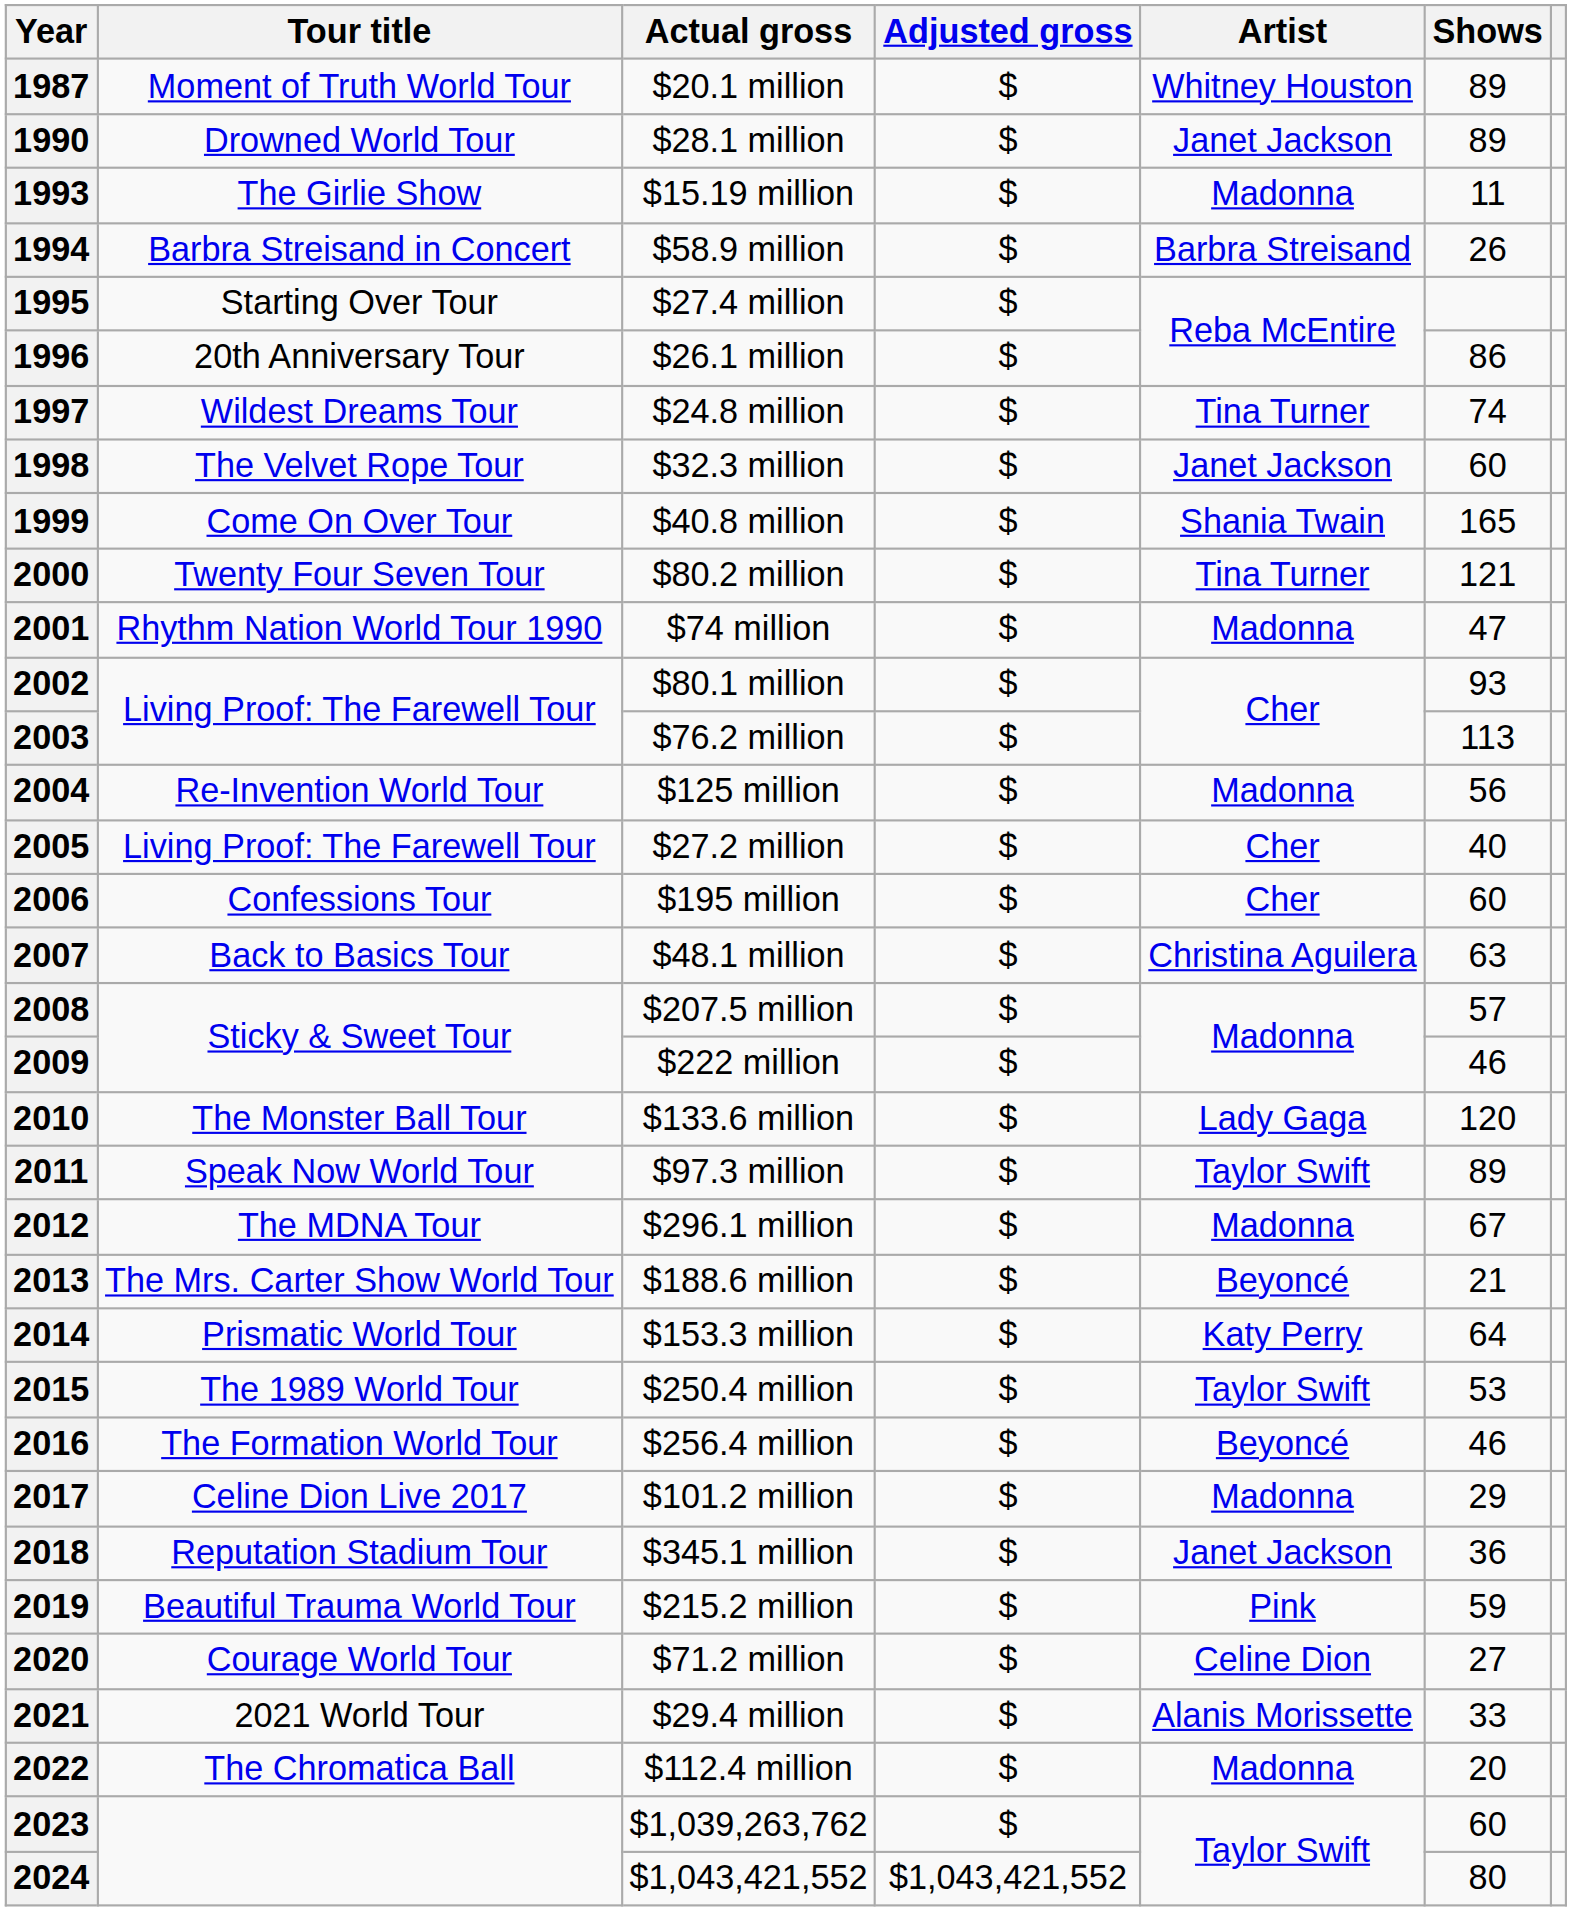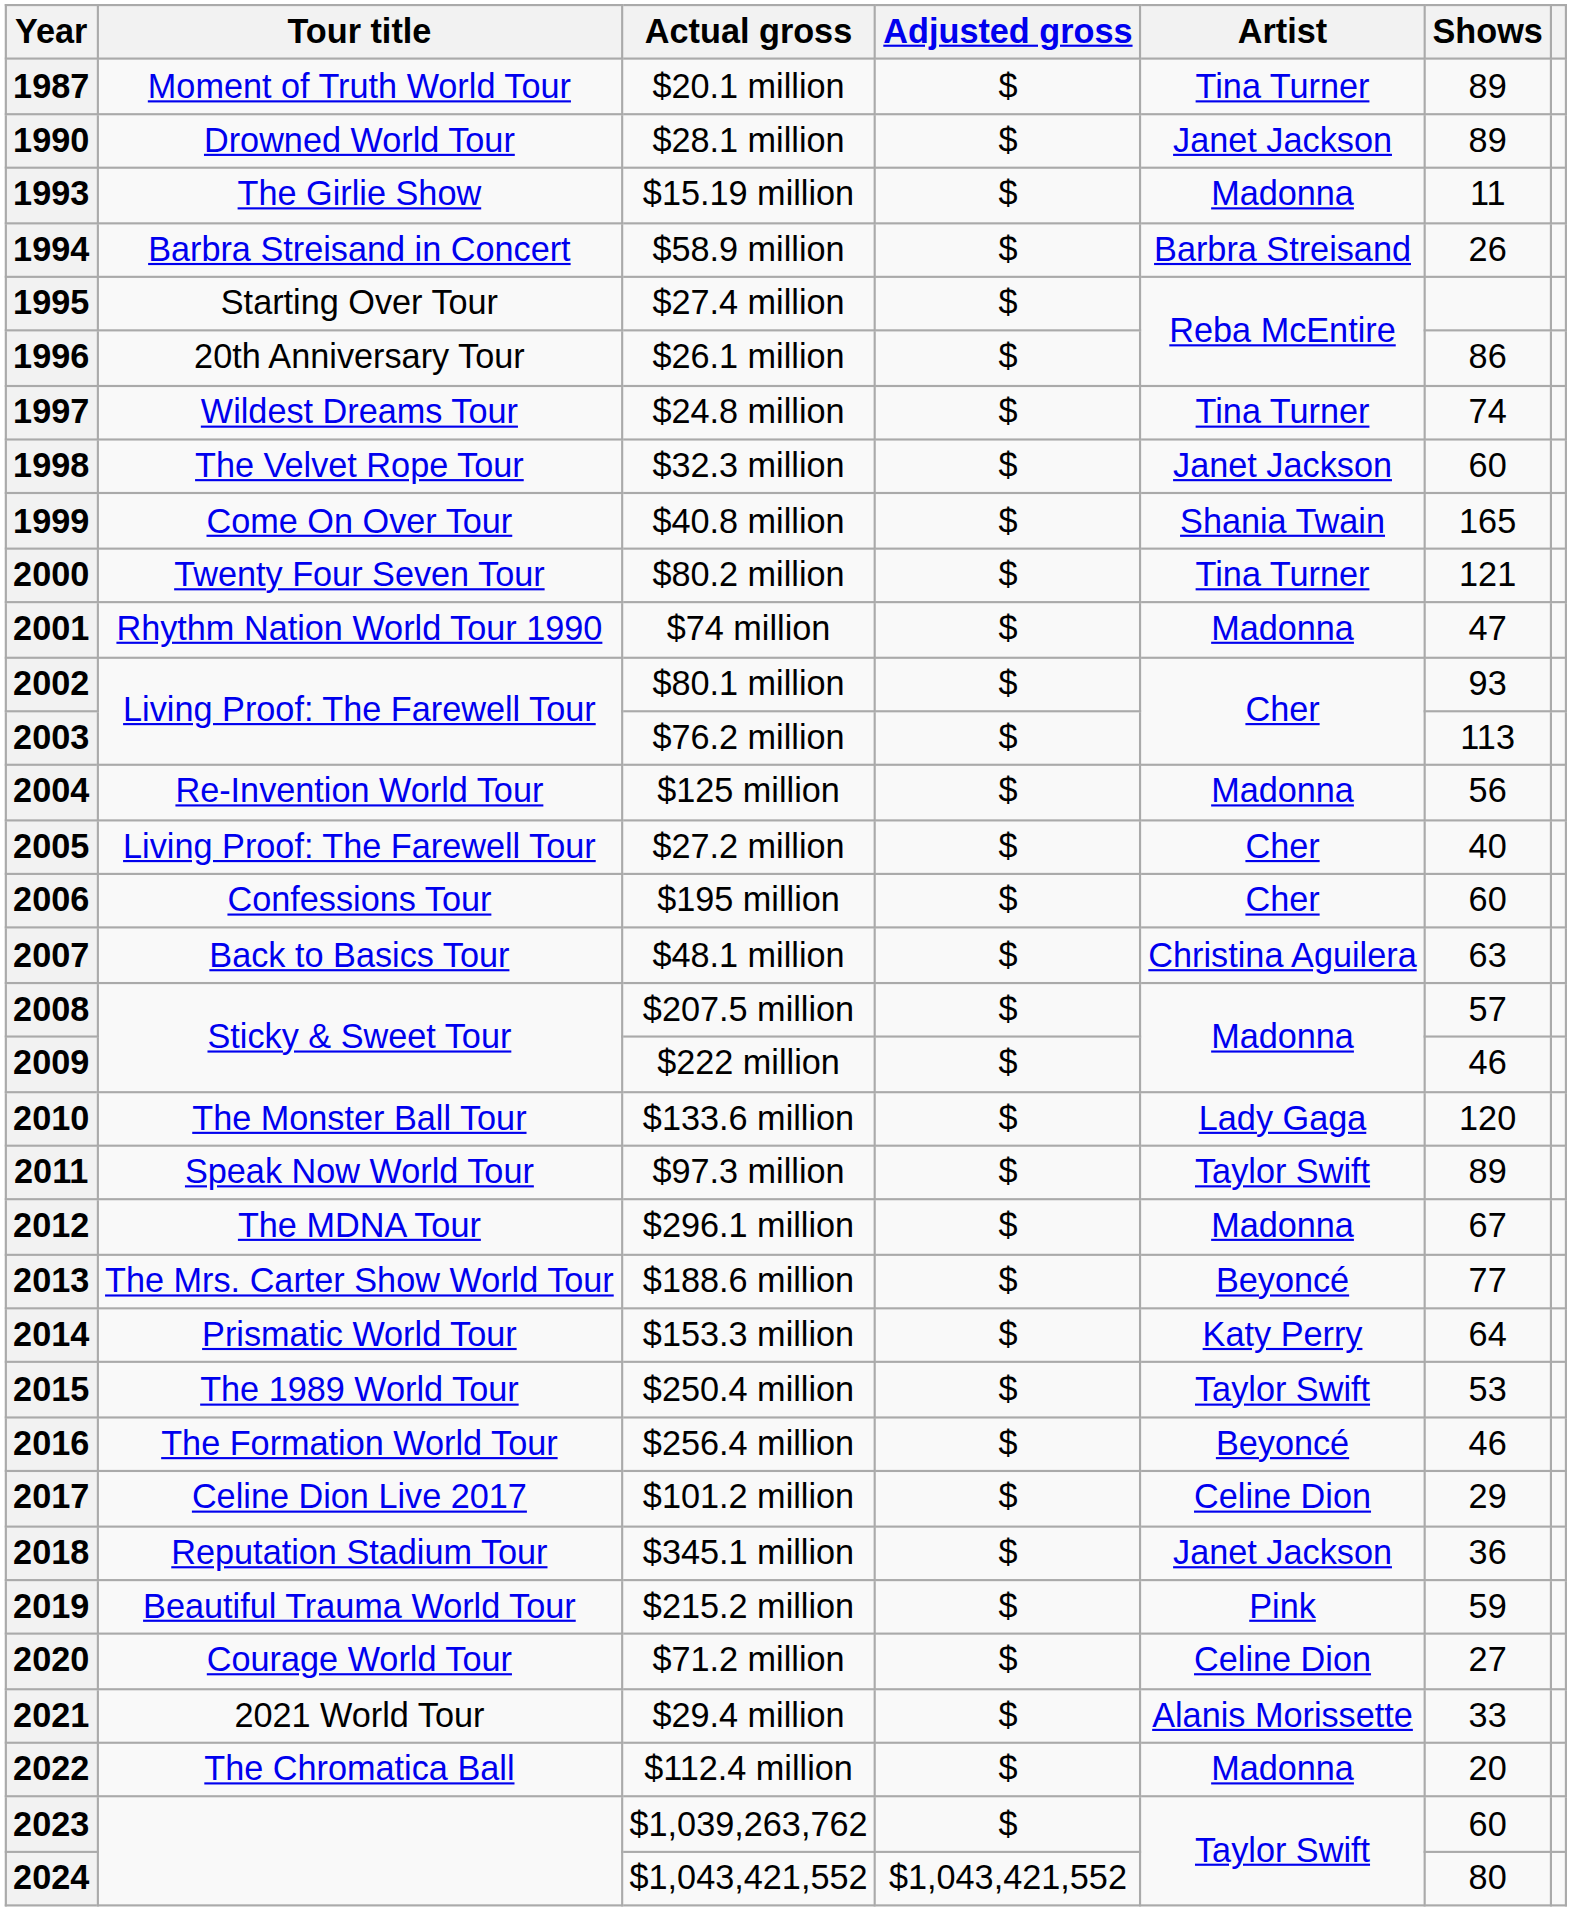1987 | Artist: Whitney Houston -> Tina Turner
2013 | Shows: 21 -> 77
2017 | Artist: Madonna -> Celine Dion
